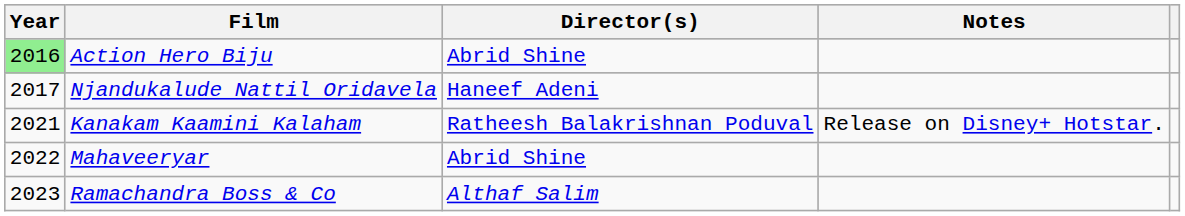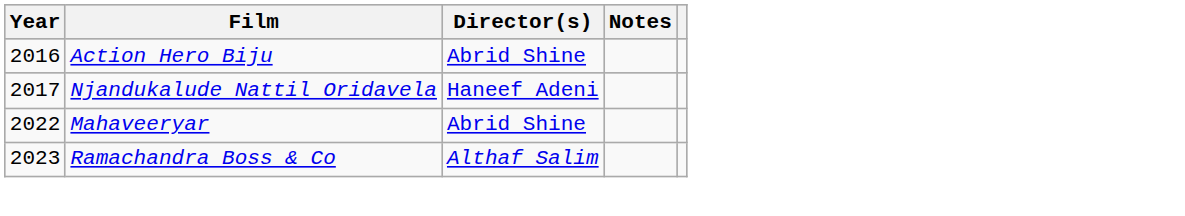Action Hero Biju | Year: lightgreen background -> no background
- row: 2021 | Kanakam Kaamini Kalaham | Ratheesh Balakrishnan Poduval | Release on Disney+ Hotstar.
